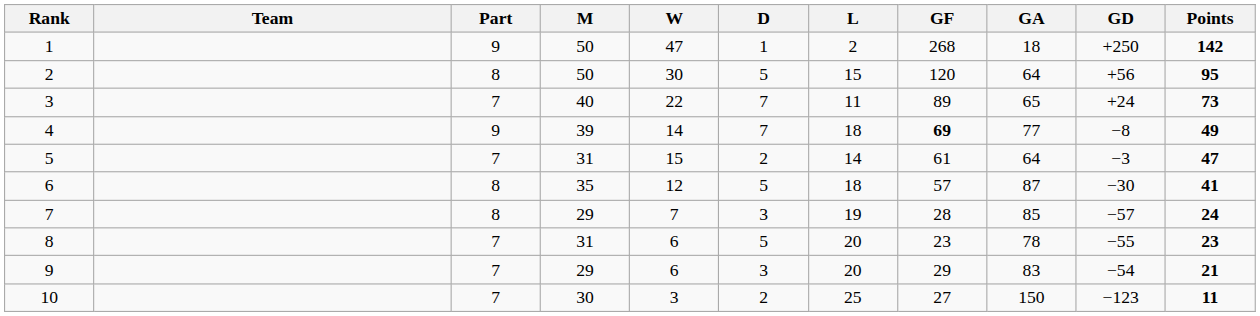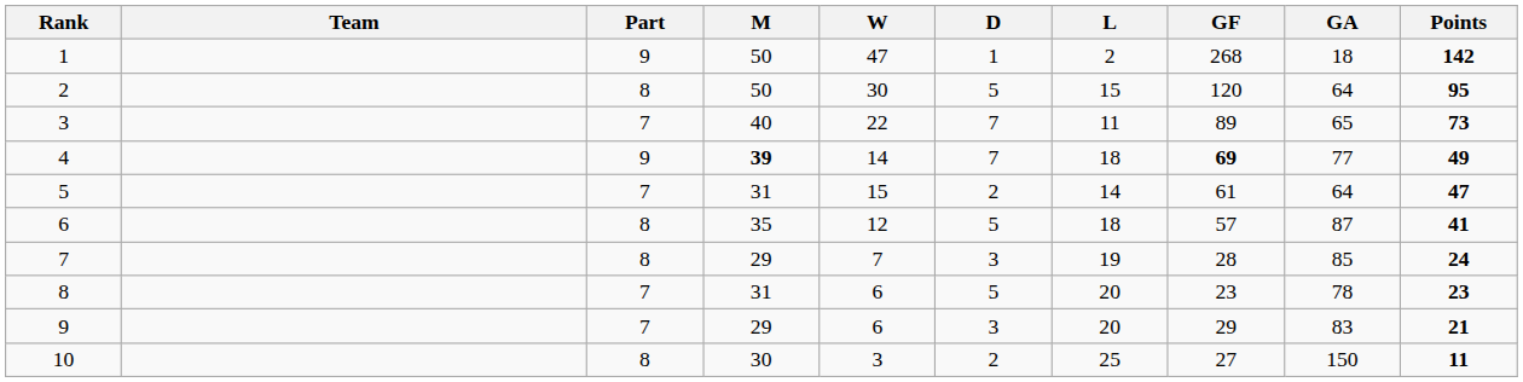- column: GD | +250 | +56 | +24 | −8 | −3 | −30 | −57 | −55 | −54 | −123
4 | M: normal -> bold
10 | Part: 7 -> 8
